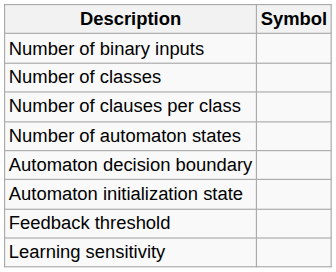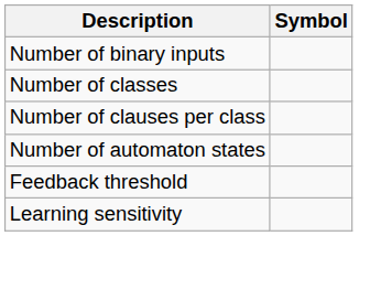- row: Automaton decision boundary
- row: Automaton initialization state
